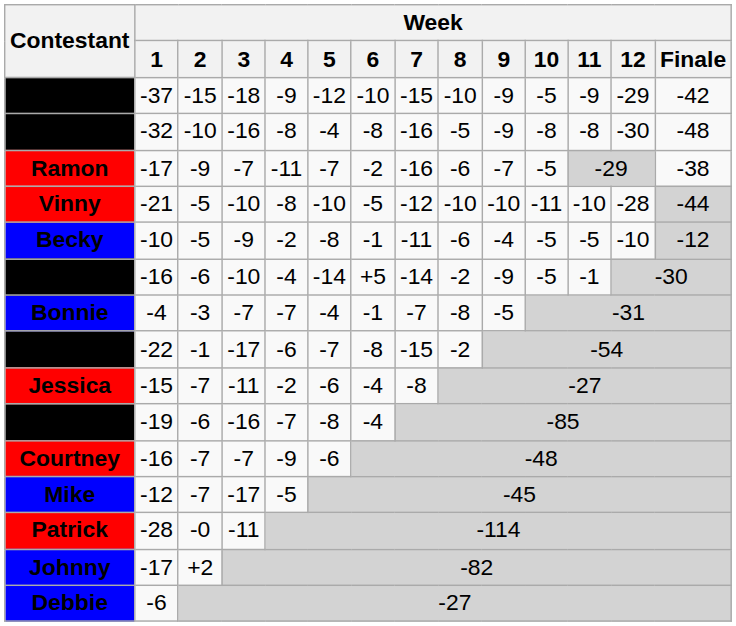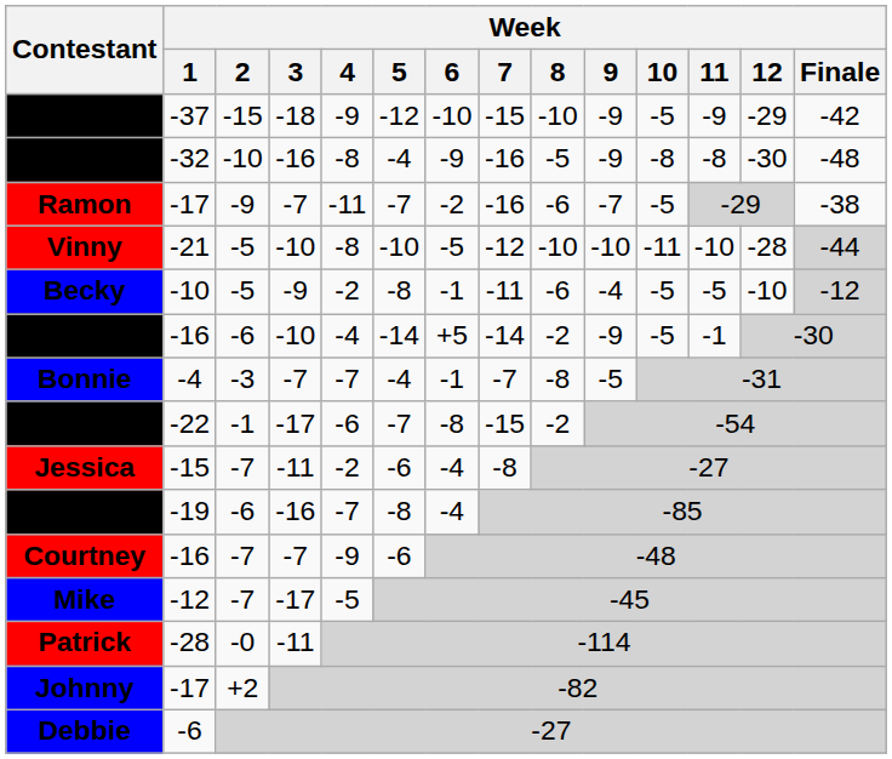Antone | Week / 6: -8 -> -9
